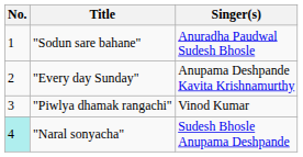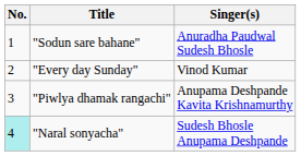"Every day Sunday" | Singer(s): Anupama Deshpande Kavita Krishnamurthy -> Vinod Kumar
"Piwlya dhamak rangachi" | Singer(s): Vinod Kumar -> Anupama Deshpande Kavita Krishnamurthy
